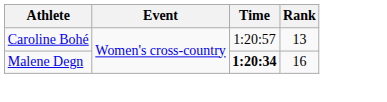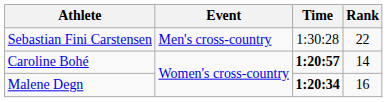+ row: Sebastian Fini Carstensen | Men's cross-country | 1:30:28 | 22
Caroline Bohé | Time: normal -> bold
Caroline Bohé | Rank: 13 -> 14
